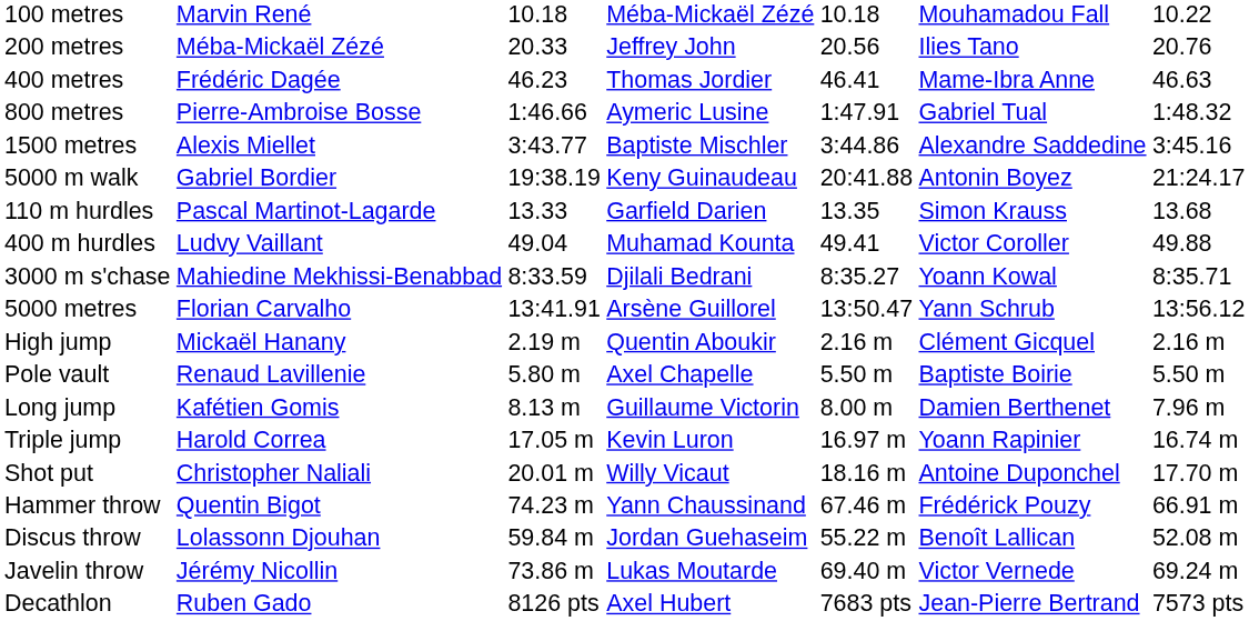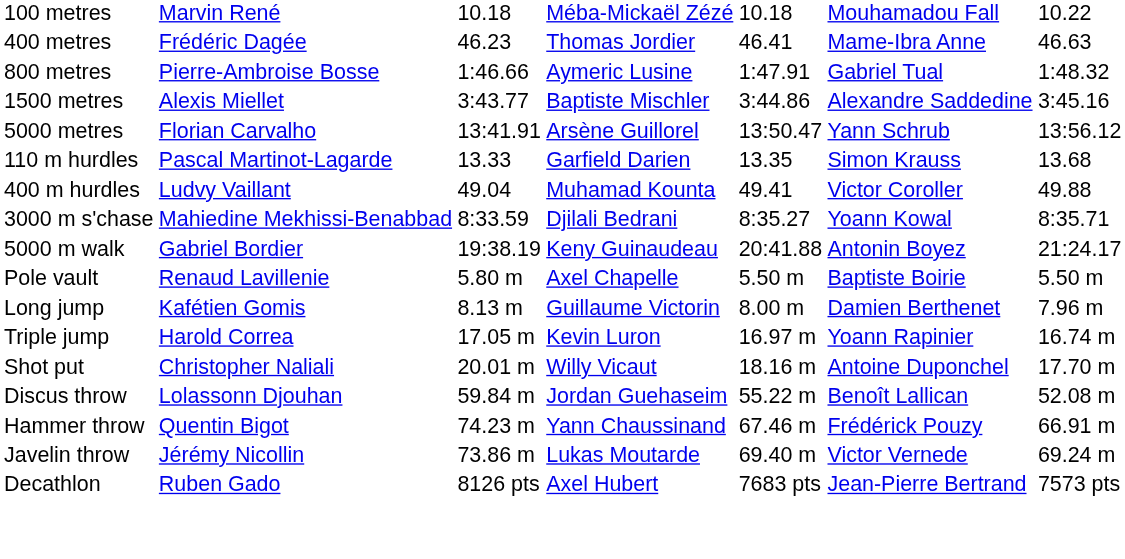- row: 200 metres | Méba-Mickaël Zézé | 20.33 | Jeffrey John | 20.56 | Ilies Tano | 20.76
rows swapped: 5000 metres <-> 5000 m walk
- row: High jump | Mickaël Hanany | 2.19 m | Quentin Aboukir | 2.16 m | Clément Gicquel | 2.16 m
rows swapped: Discus throw <-> Hammer throw
